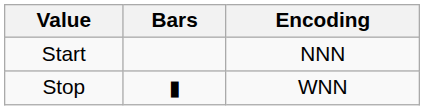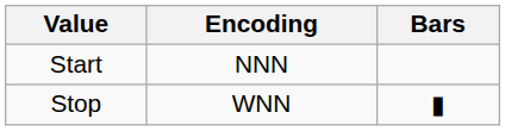columns swapped: Bars <-> Encoding
